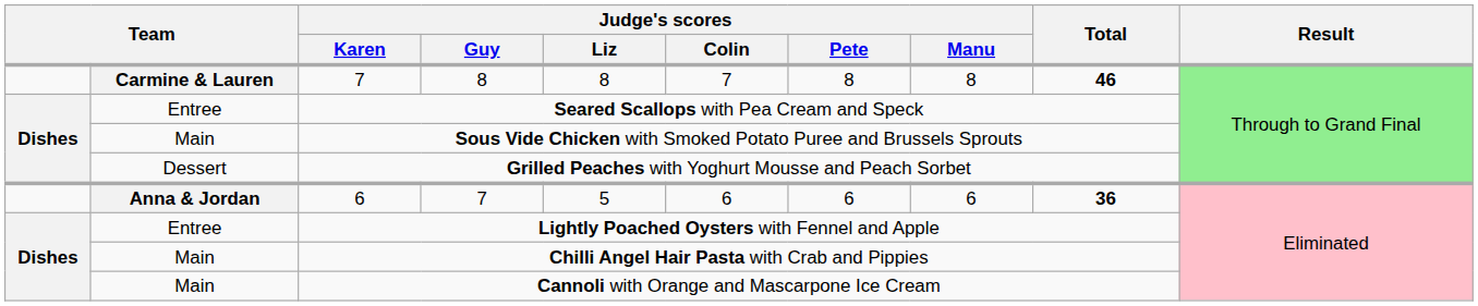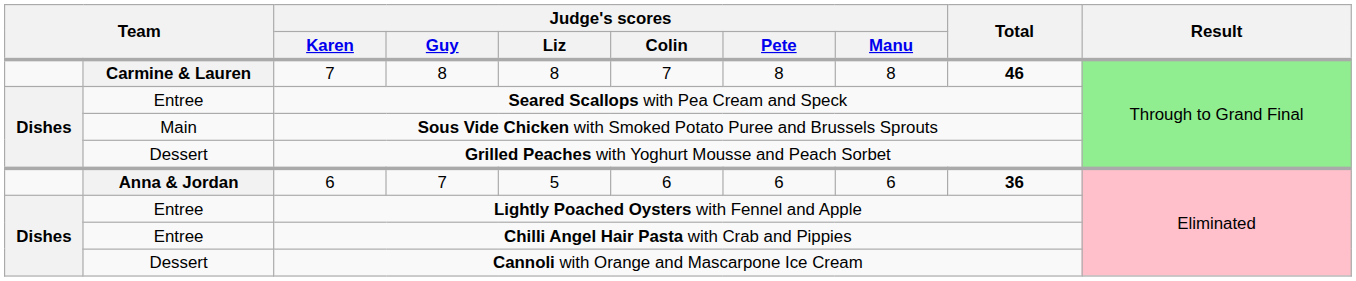Chilli Angel Hair Pasta with Crab and Pippies | column 2: Main -> Entree
Cannoli with Orange and Mascarpone Ice Cream | column 2: Main -> Dessert
